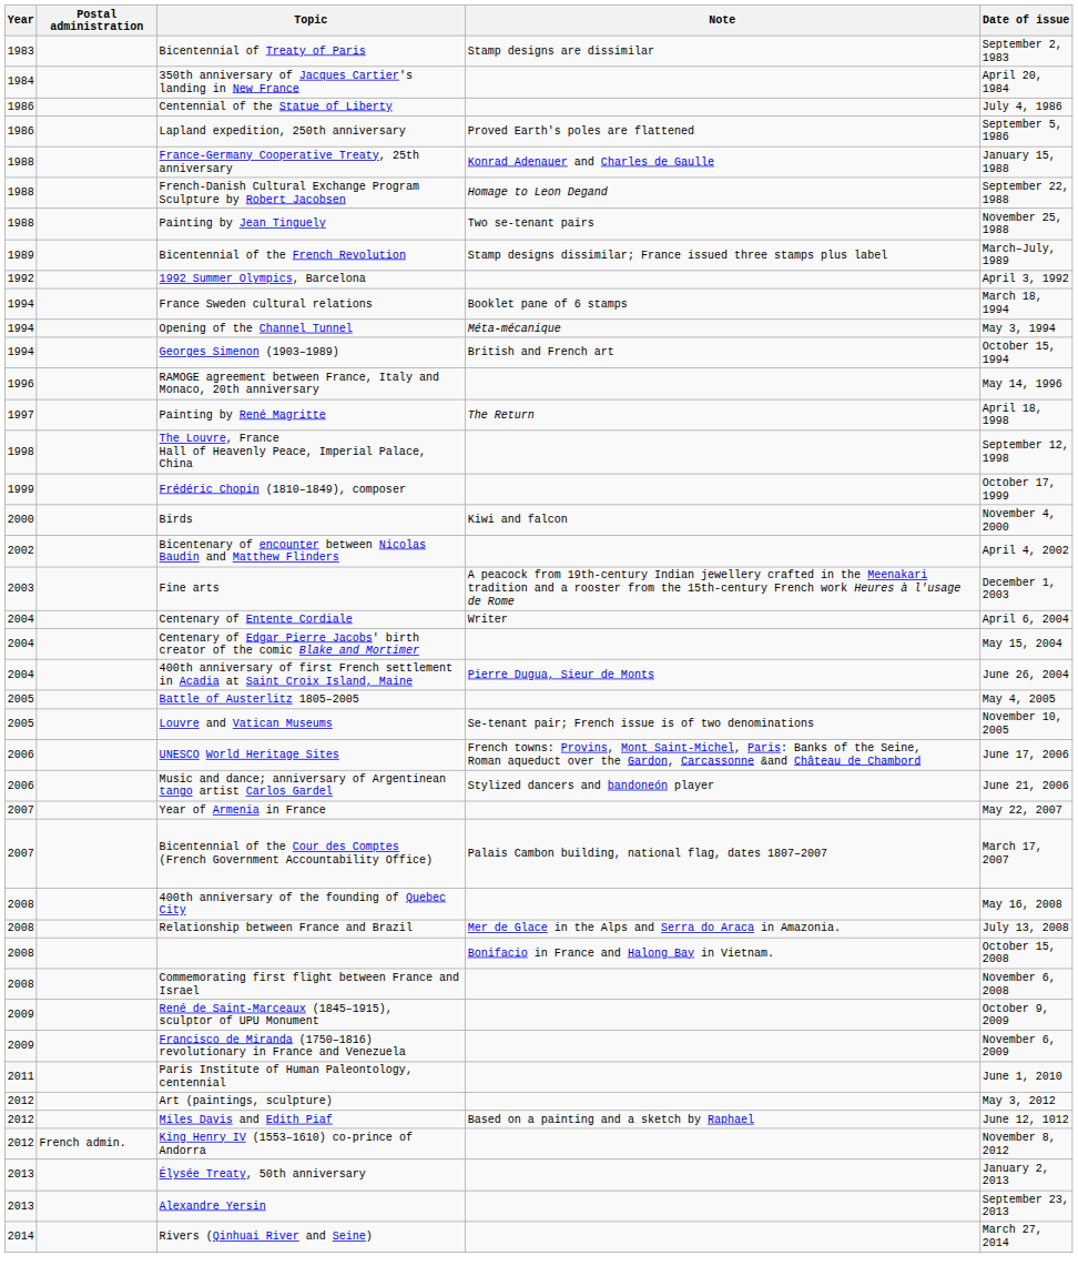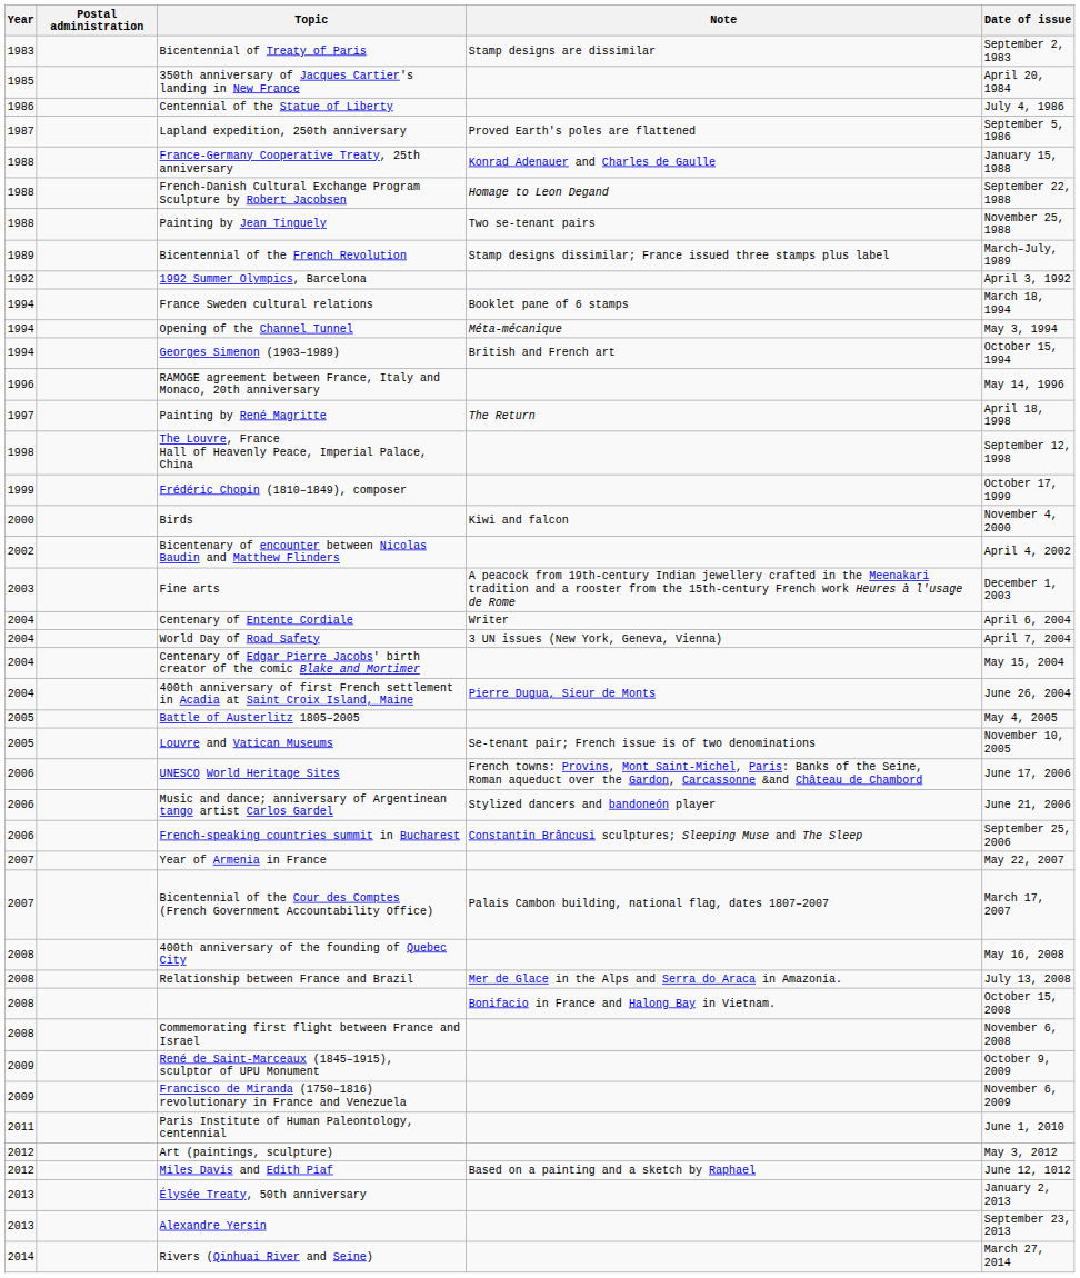350th anniversary of Jacques Cartier's landing in New France | Year: 1984 -> 1985
Lapland expedition, 250th anniversary | Year: 1986 -> 1987
+ row: 2004 | World Day of Road Safety | 3 UN issues (New York, Geneva, Vienna) | April 7, 2004
+ row: 2006 | French-speaking countries summit in Bucharest | Constantin Brâncuși sculptures; Sleeping Muse and The Sleep | September 25, 2006
- row: 2012 | French admin. | King Henry IV (1553–1610) co-prince of Andorra | November 8, 2012
